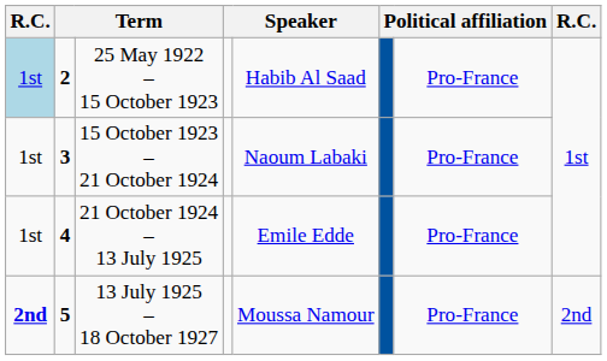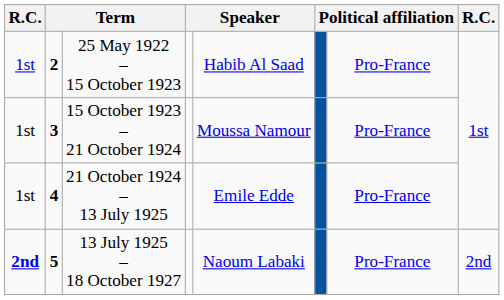25 May 1922 – 15 October 1923 | column 1: lightblue background -> no background
15 October 1923 – 21 October 1924 | column 5: Naoum Labaki -> Moussa Namour
13 July 1925 – 18 October 1927 | column 5: Moussa Namour -> Naoum Labaki
